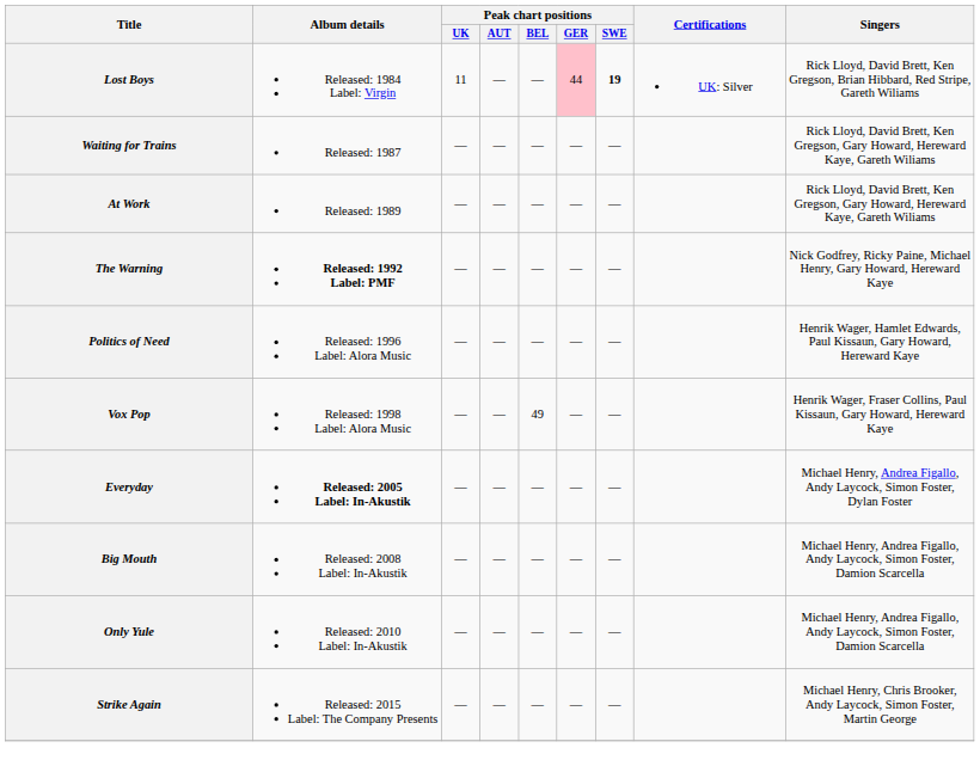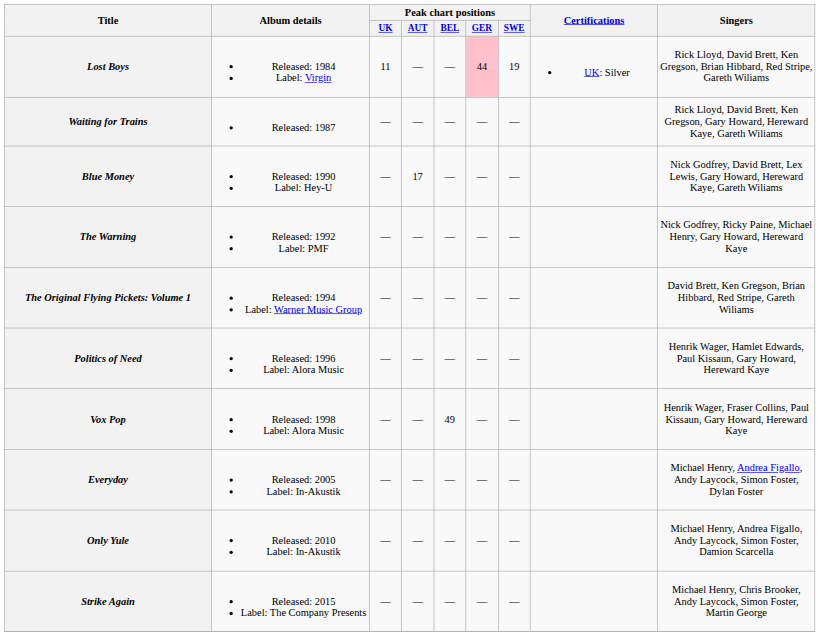Lost Boys | Peak chart positions / SWE: bold -> normal
- row: At Work | Released: 1989 | — | — | — | — | — | Rick Lloyd, David Brett, Ken Gregson, Gary Howard, Hereward Kaye, Gareth Wiliams
+ row: Blue Money | Released: 1990 Label: Hey-U | — | 17 | — | — | — | Nick Godfrey, David Brett, Lex Lewis, Gary Howard, Hereward Kaye, Gareth Wiliams
The Warning | Album details: bold -> normal
+ row: The Original Flying Pickets: Volume 1 | Released: 1994 Label: Warner Music Group | — | — | — | — | — | David Brett, Ken Gregson, Brian Hibbard, Red Stripe, Gareth Wiliams
Everyday | Album details: bold -> normal
- row: Big Mouth | Released: 2008 Label: In-Akustik | — | — | — | — | — | Michael Henry, Andrea Figallo, Andy Laycock, Simon Foster, Damion Scarcella
